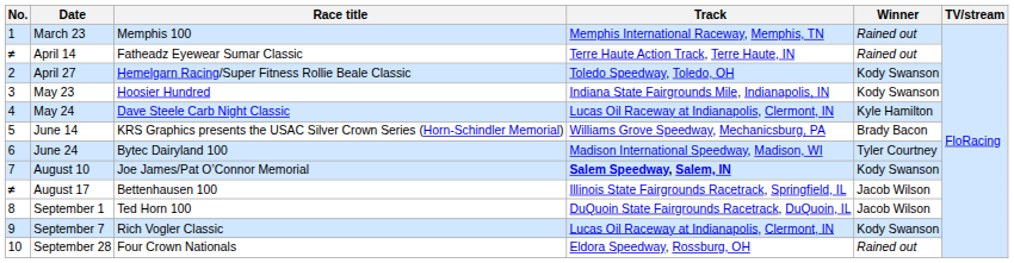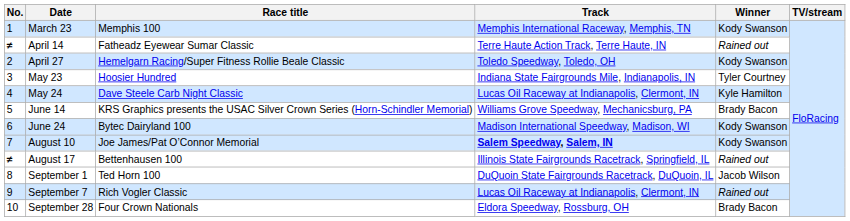March 23 | Winner: Rained out -> Kody Swanson
May 23 | Winner: Kody Swanson -> Tyler Courtney
June 24 | Winner: Tyler Courtney -> Kody Swanson
August 17 | Winner: Jacob Wilson -> Rained out
September 7 | Winner: Kody Swanson -> Rained out
September 28 | Winner: Rained out -> Brady Bacon
